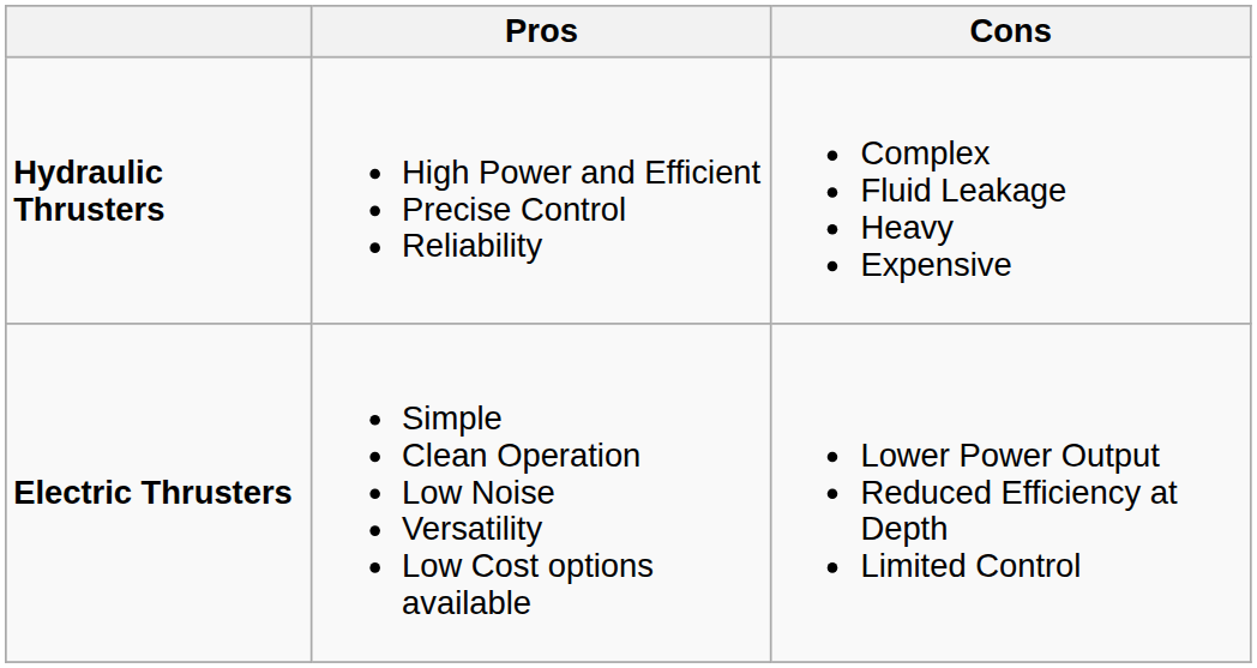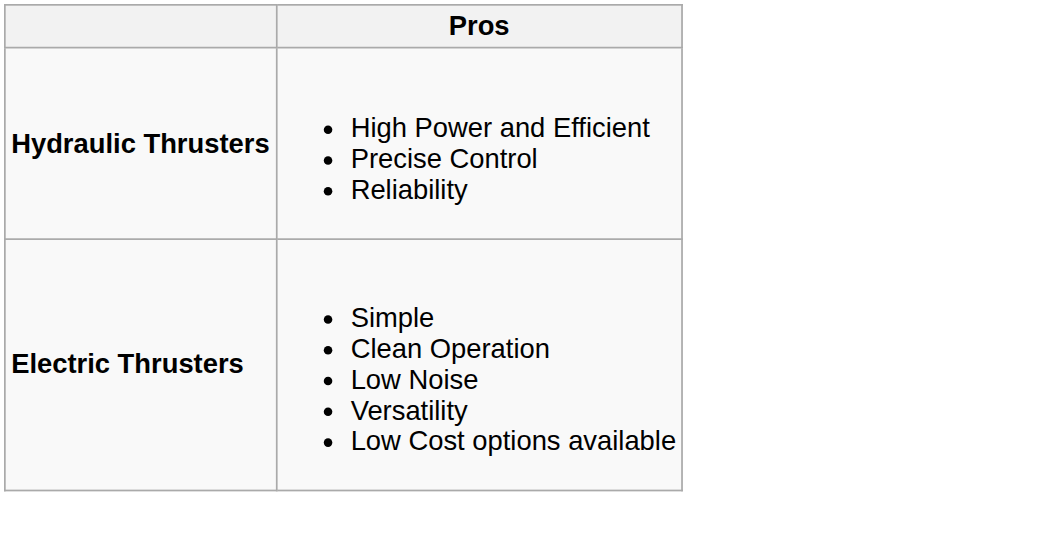- column: Cons | Complex Fluid Leakage Heavy Expensive | Lower Power Output Reduced Efficiency at Depth Limited Control
